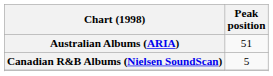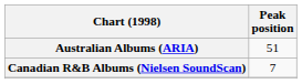Canadian R&B Albums (Nielsen SoundScan) | Peak position: 5 -> 7
